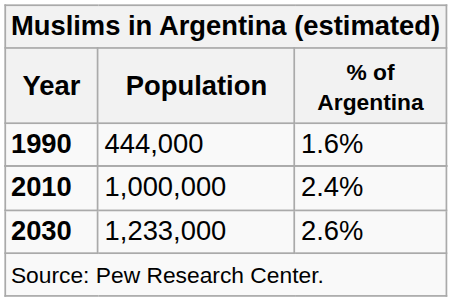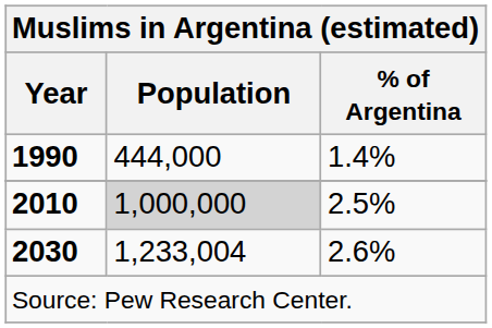1990 | % of Argentina: 1.6% -> 1.4%
2010 | Population: no background -> lightgrey background
2010 | % of Argentina: 2.4% -> 2.5%
2030 | Population: 1,233,000 -> 1,233,004
